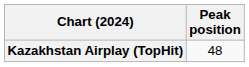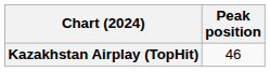Kazakhstan Airplay (TopHit) | Peak position: 48 -> 46
